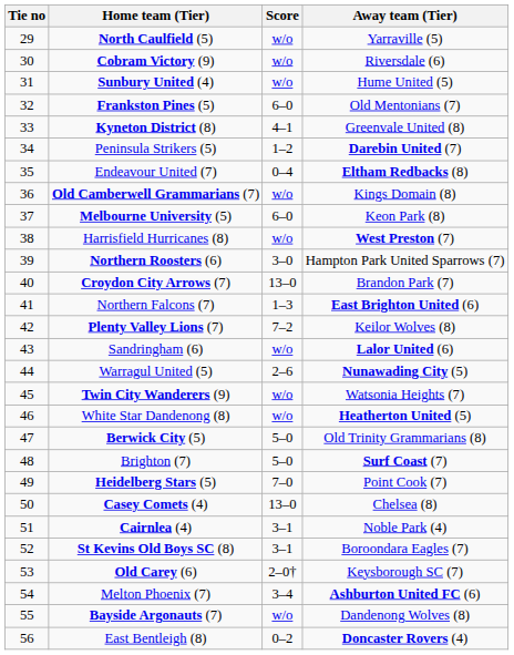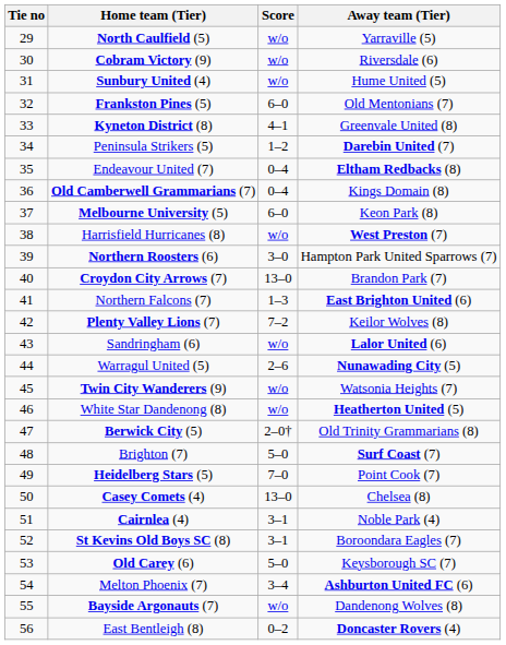Old Camberwell Grammarians (7) | Score: w/o -> 0–4
Berwick City (5) | Score: 5–0 -> 2–0†
Old Carey (6) | Score: 2–0† -> 5–0
